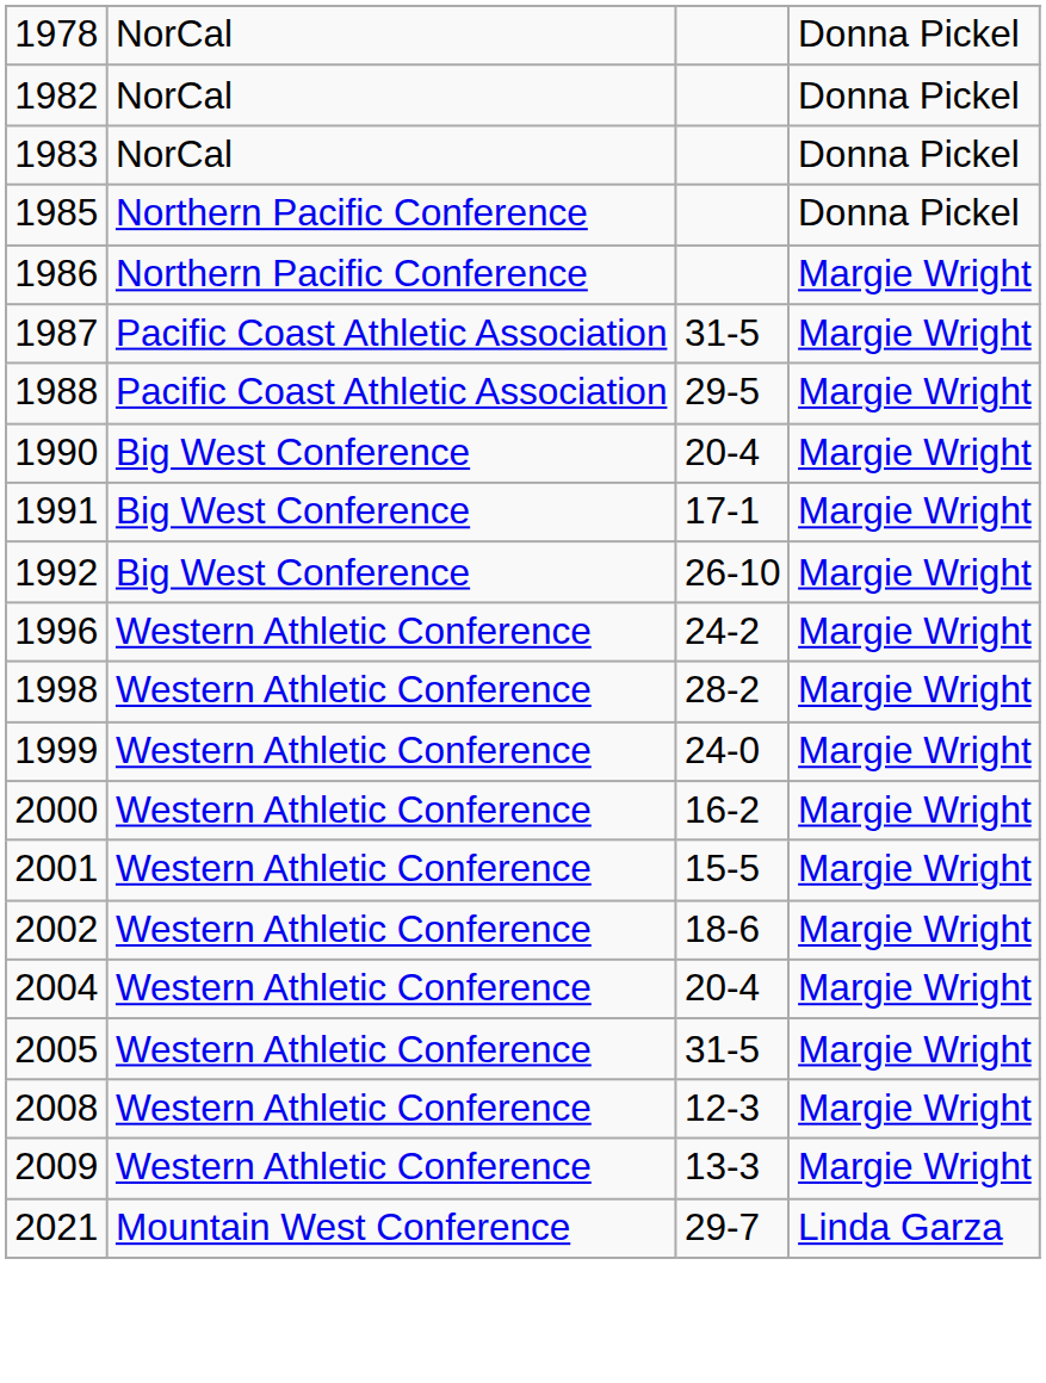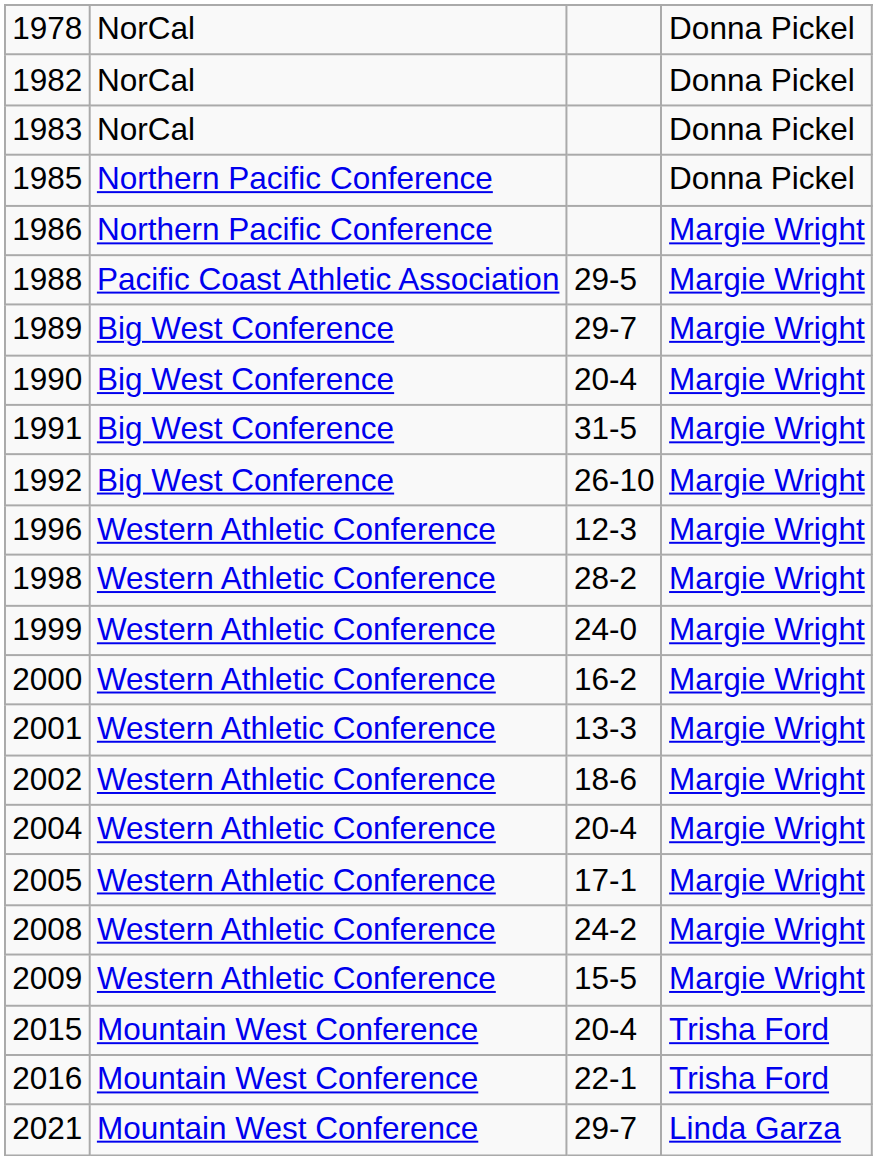- row: 1987 | Pacific Coast Athletic Association | 31-5 | Margie Wright
+ row: 1989 | Big West Conference | 29-7 | Margie Wright
1991 | column 3: 17-1 -> 31-5
1996 | column 3: 24-2 -> 12-3
2001 | column 3: 15-5 -> 13-3
2005 | column 3: 31-5 -> 17-1
2008 | column 3: 12-3 -> 24-2
2009 | column 3: 13-3 -> 15-5
+ row: 2015 | Mountain West Conference | 20-4 | Trisha Ford
+ row: 2016 | Mountain West Conference | 22-1 | Trisha Ford
